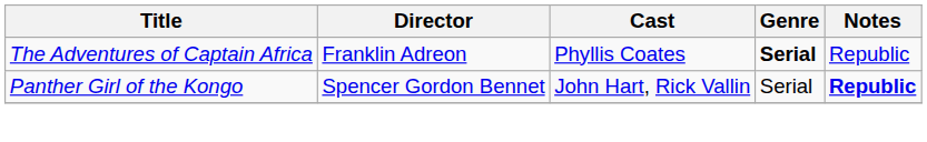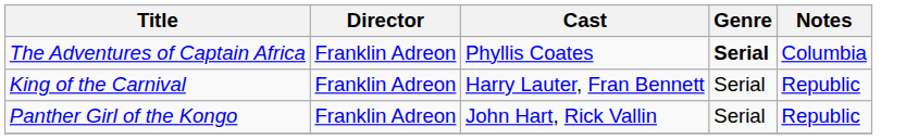The Adventures of Captain Africa | Notes: Republic -> Columbia
+ row: King of the Carnival | Franklin Adreon | Harry Lauter, Fran Bennett | Serial | Republic
Panther Girl of the Kongo | Director: Spencer Gordon Bennet -> Franklin Adreon
Panther Girl of the Kongo | Notes: bold -> normal
